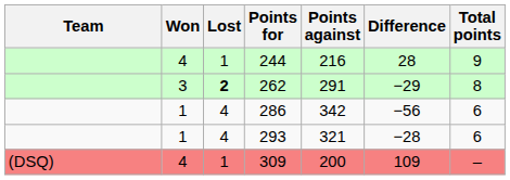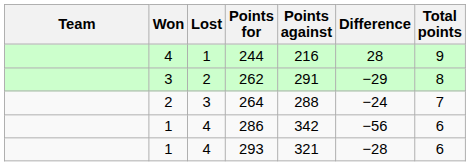262 | Lost: bold -> normal
+ row: 2 | 3 | 264 | 288 | −24 | 7
- row: (DSQ) | 4 | 1 | 309 | 200 | 109 | –
